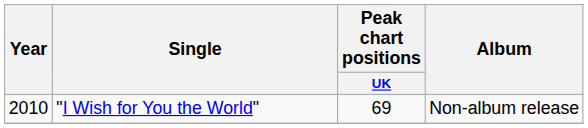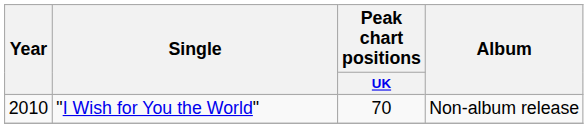"I Wish for You the World" | Peak chart positions / UK: 69 -> 70
